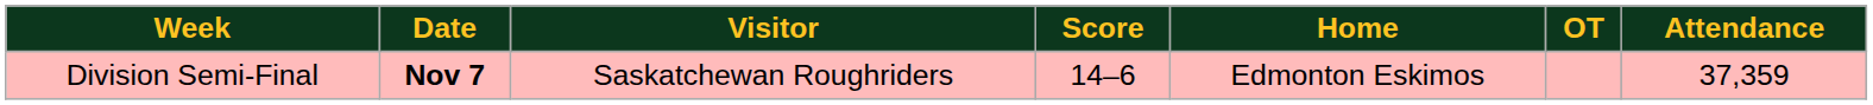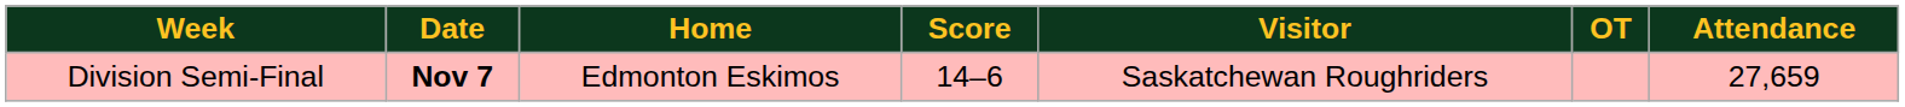columns swapped: Visitor <-> Home
Division Semi-Final | Attendance: 37,359 -> 27,659
